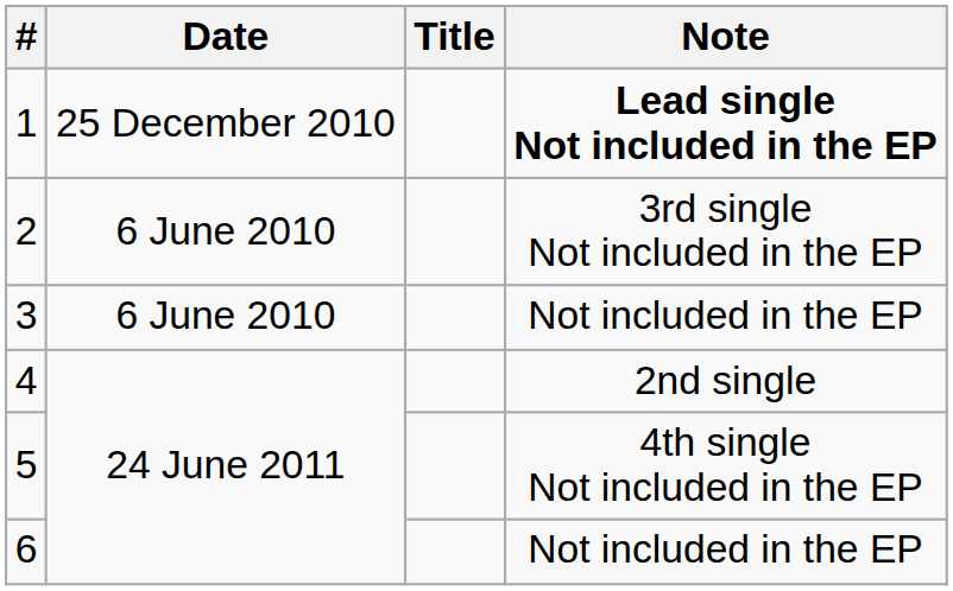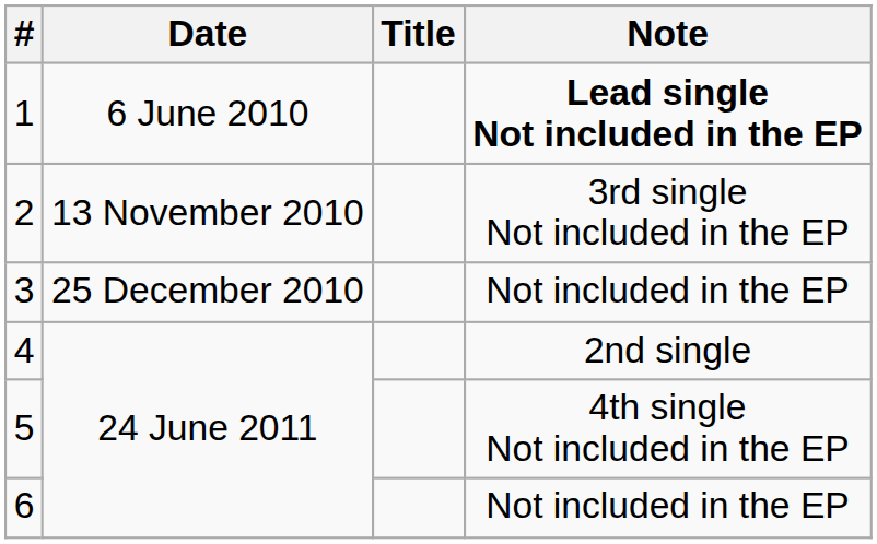1 | Date: 25 December 2010 -> 6 June 2010
2 | Date: 6 June 2010 -> 13 November 2010
3 | Date: 6 June 2010 -> 25 December 2010
